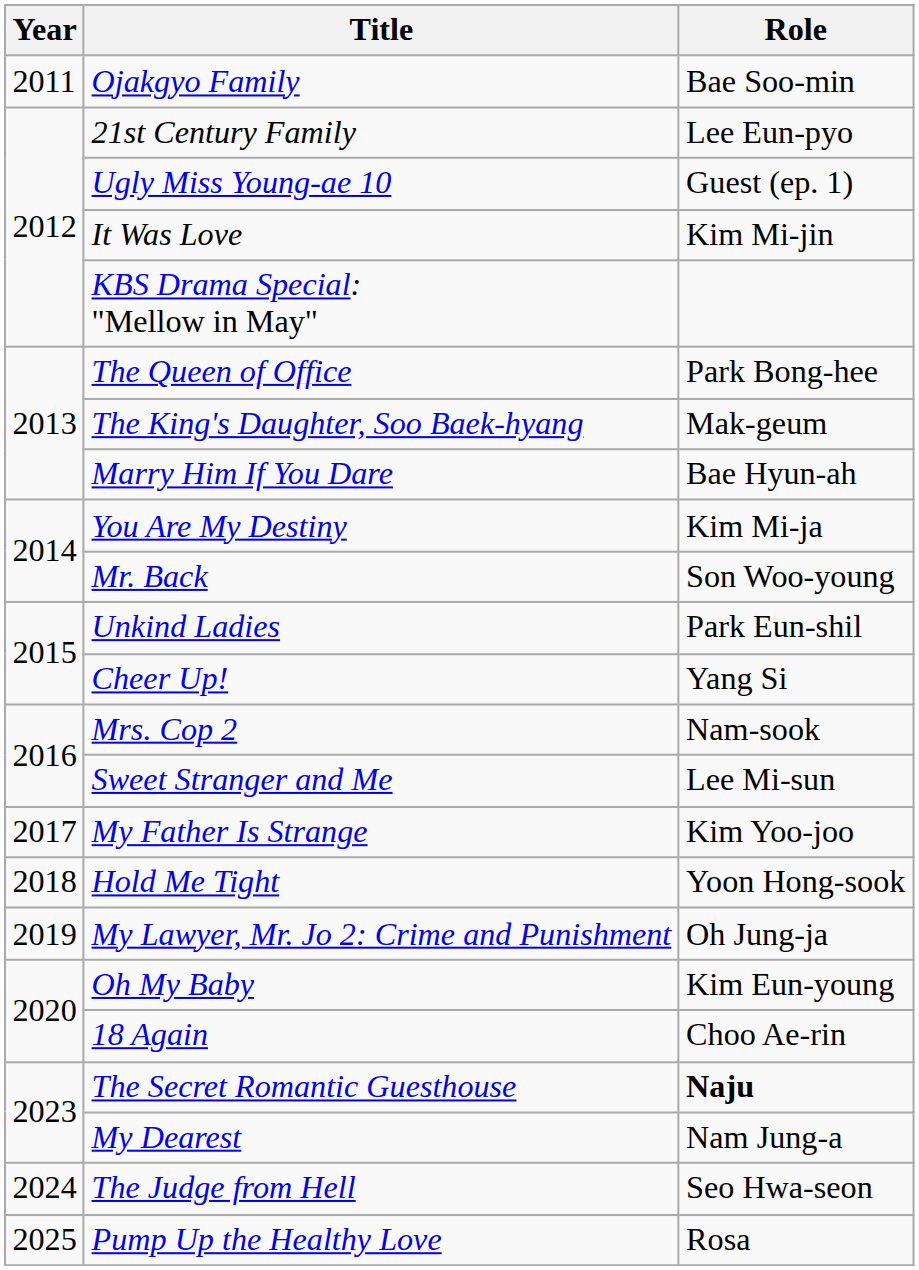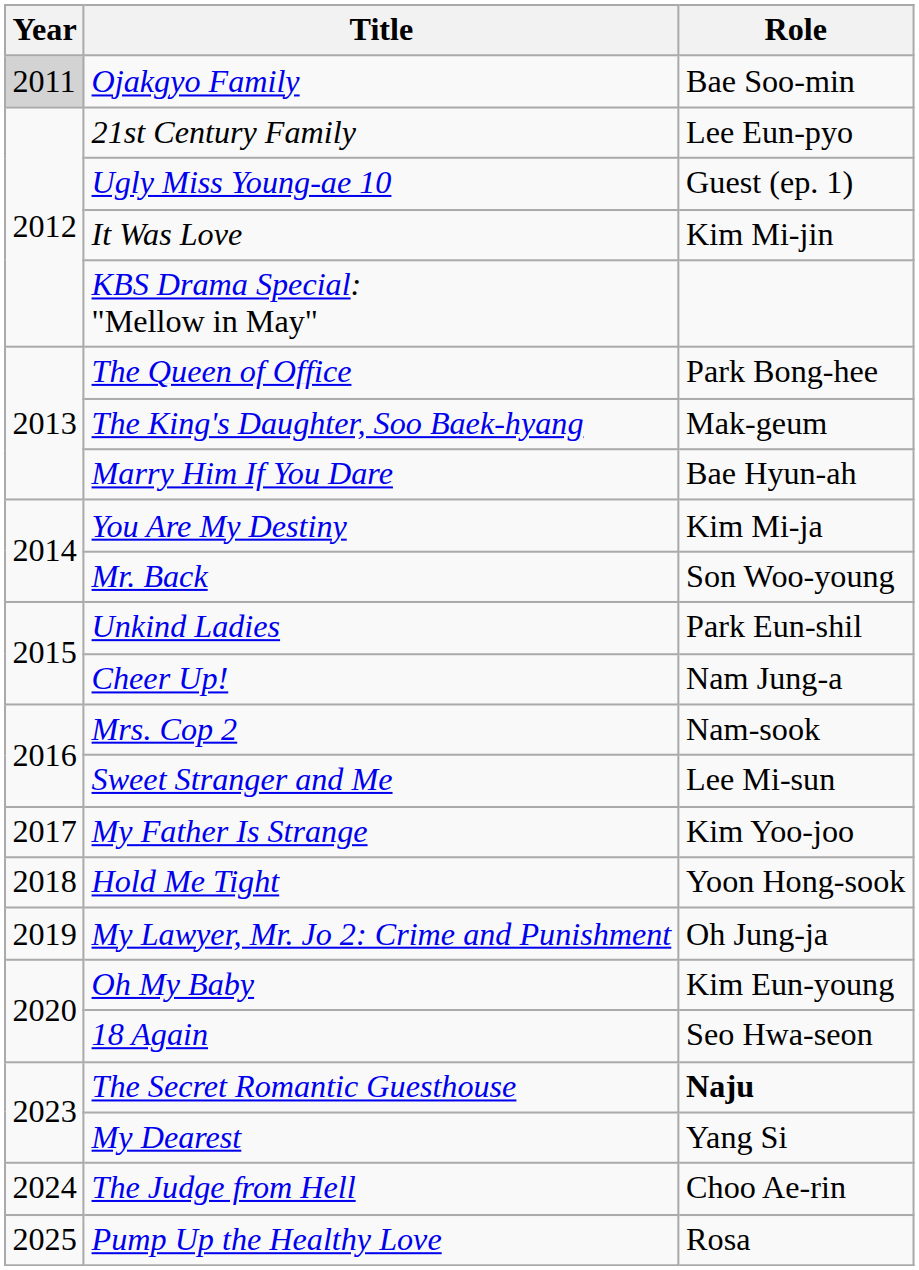Ojakgyo Family | Year: no background -> lightgrey background
Cheer Up! | Role: Yang Si -> Nam Jung-a
18 Again | Role: Choo Ae-rin -> Seo Hwa-seon
My Dearest | Role: Nam Jung-a -> Yang Si
The Judge from Hell | Role: Seo Hwa-seon -> Choo Ae-rin
